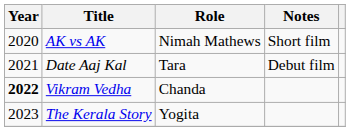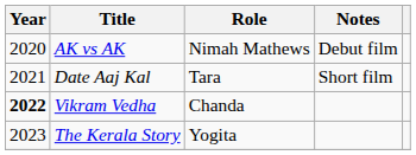AK vs AK | Notes: Short film -> Debut film
Date Aaj Kal | Notes: Debut film -> Short film
